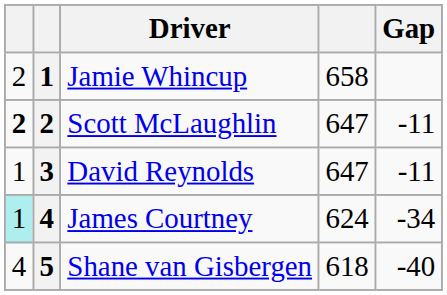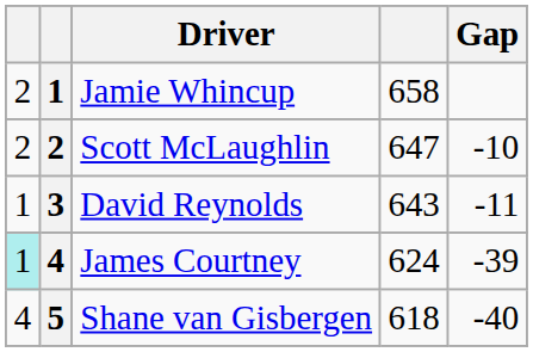Scott McLaughlin | column 1: bold -> normal
Scott McLaughlin | Gap: -11 -> -10
David Reynolds | column 4: 647 -> 643
James Courtney | Gap: -34 -> -39
